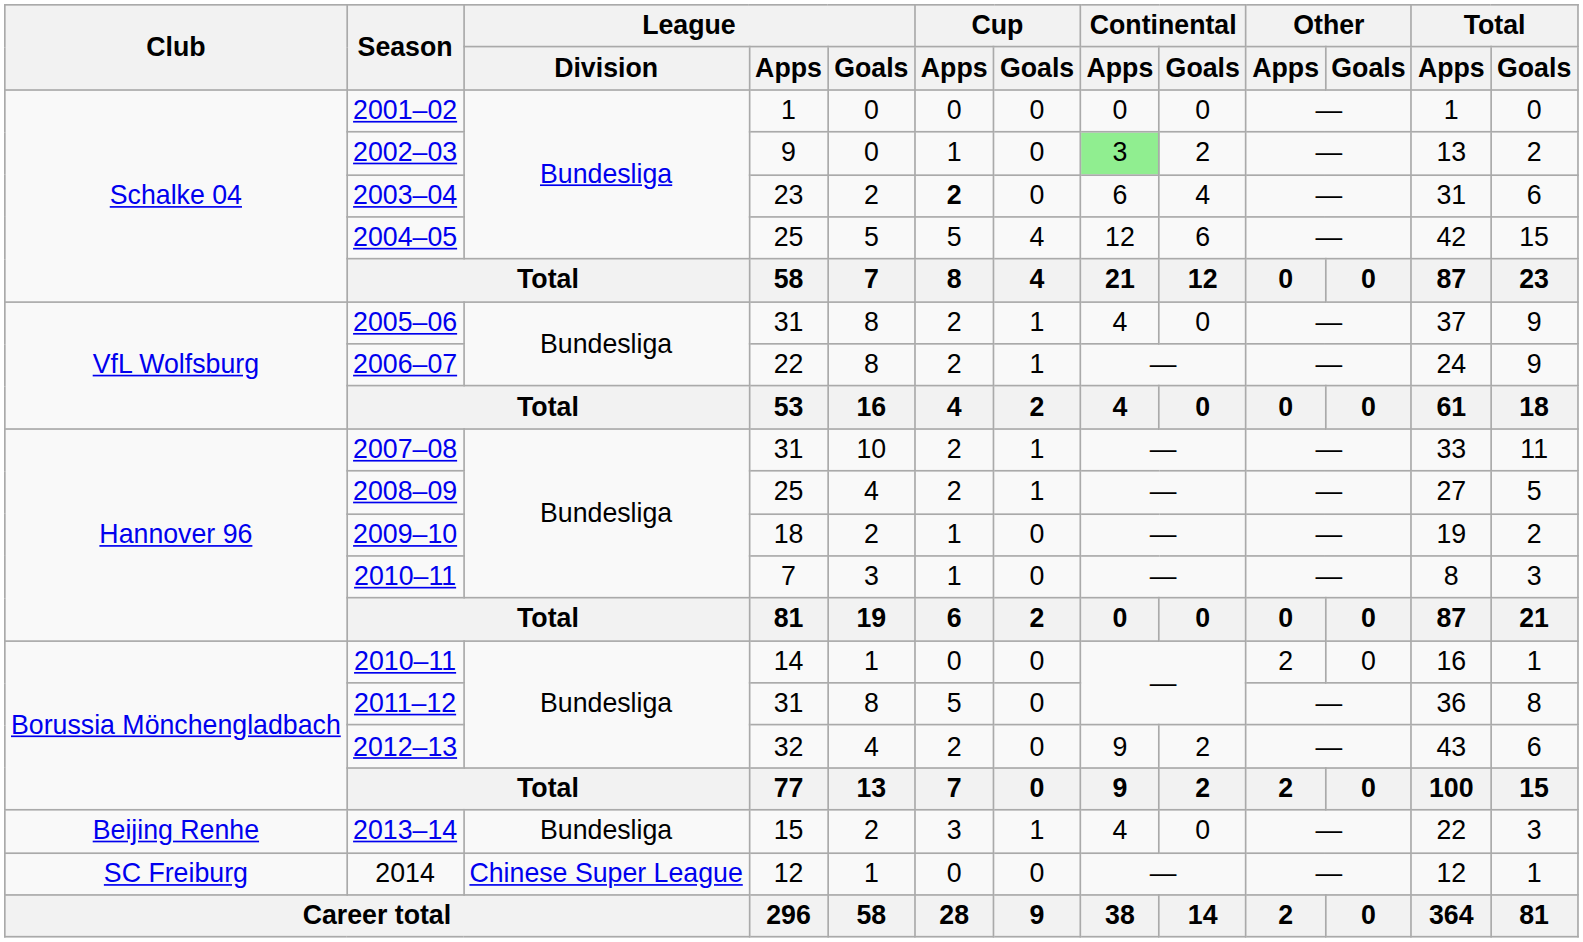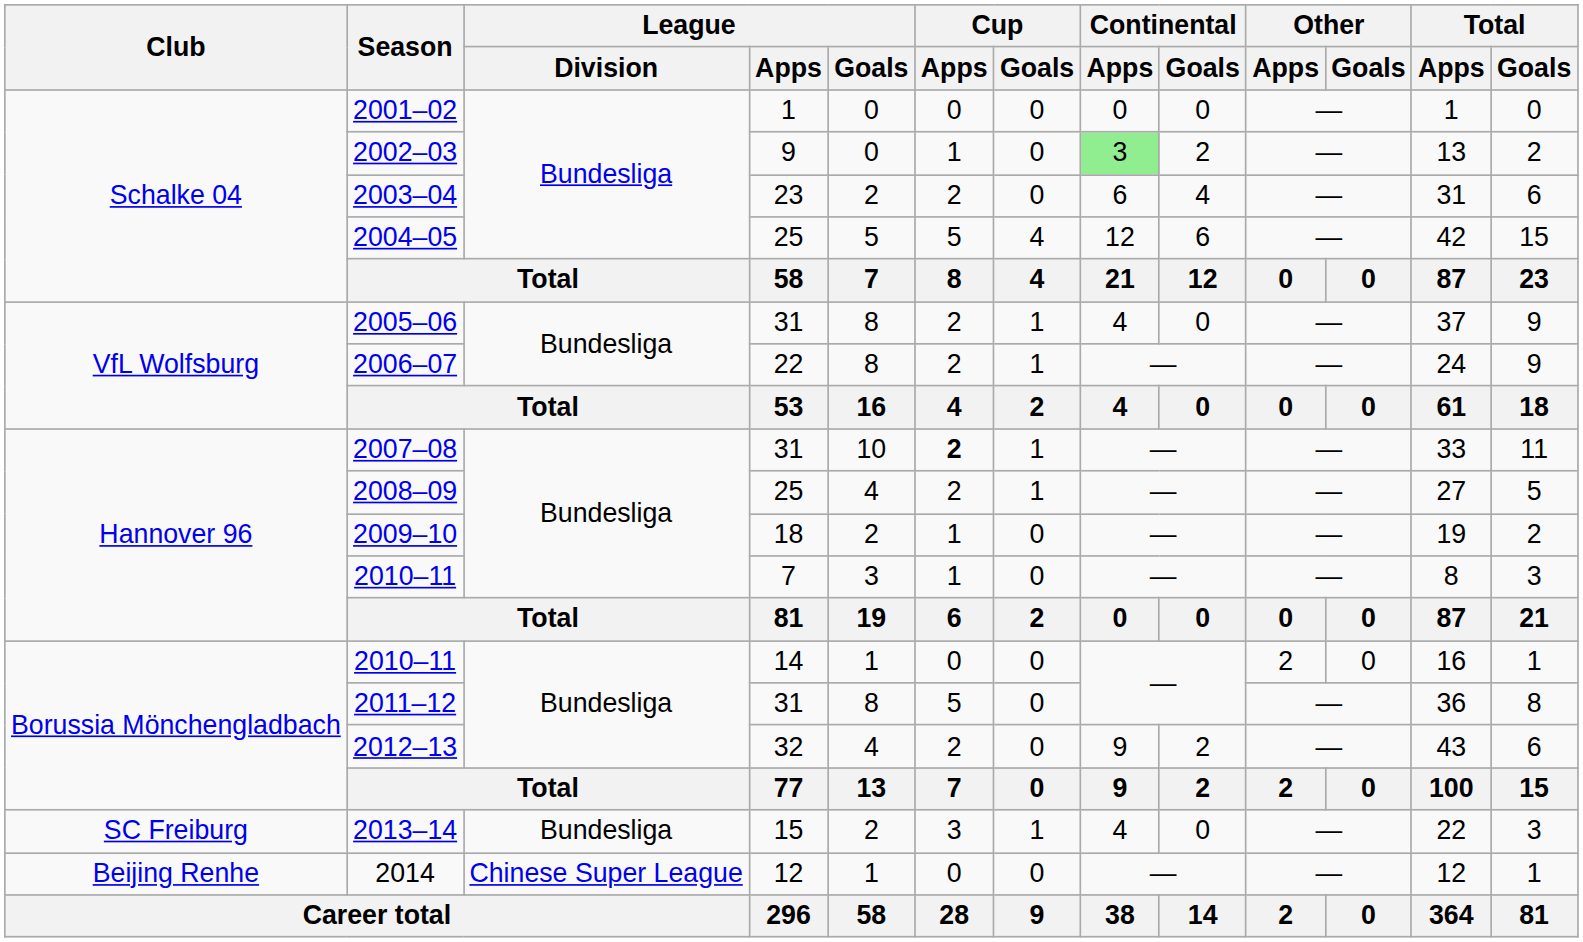2003–04 | Cup / Apps: bold -> normal
2007–08 | Cup / Apps: normal -> bold
2013–14 | Club: Beijing Renhe -> SC Freiburg
2014 | Club: SC Freiburg -> Beijing Renhe
